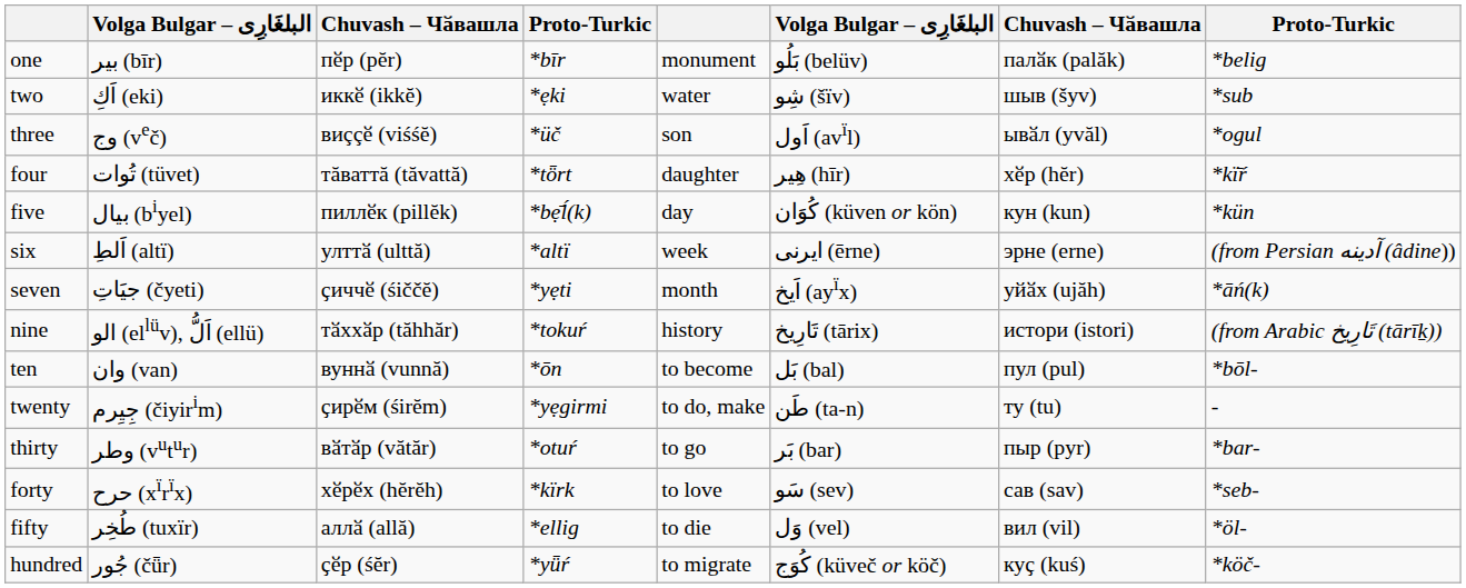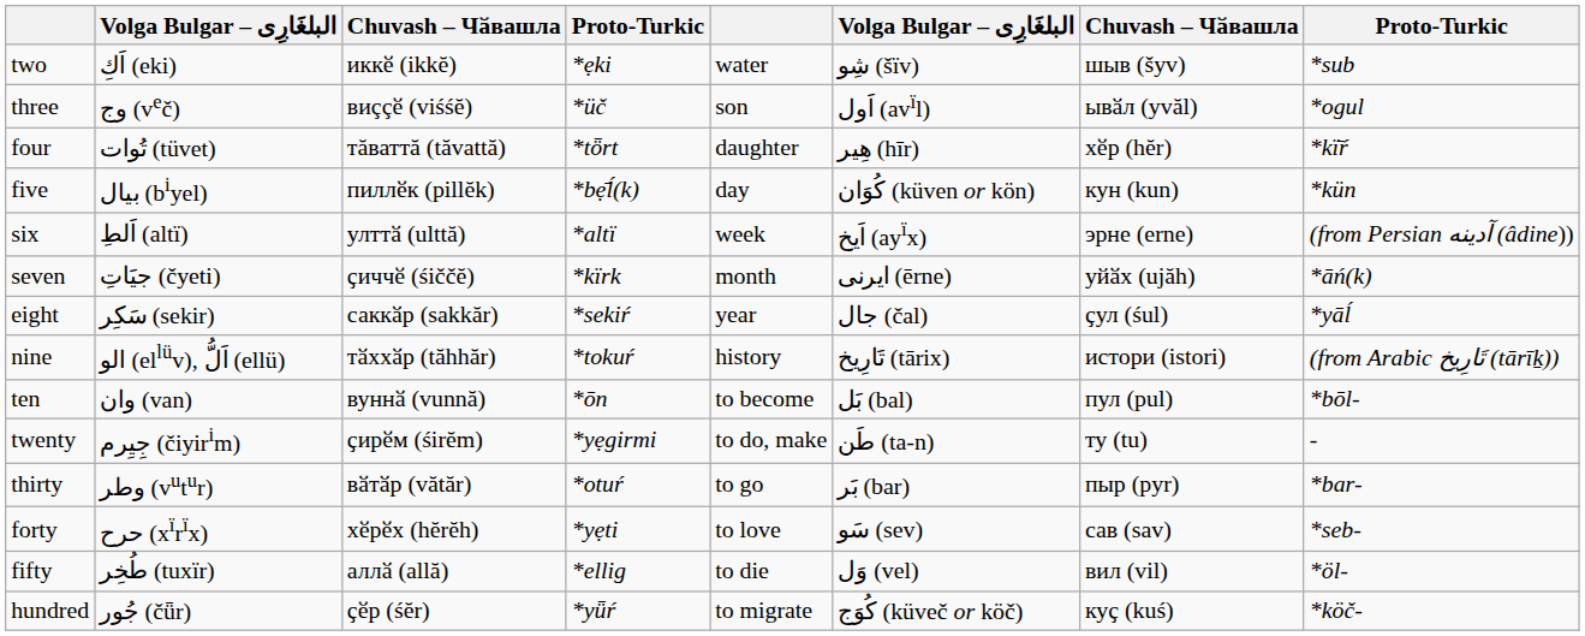- row: one | بیر (bīr) | пӗр (pĕr) | *bīr | monument | بَلُو (belüv) | палӑк (palăk) | *belig
six | column 6: ايرنى (ērne) -> اَيخ (ayïx)
seven | column 4: *yẹti -> *kïrk
seven | column 6: اَيخ (ayïx) -> ايرنى (ērne)
+ row: eight | سَكِر (sekir) | саккӑр (sakkăr) | *sekiŕ | year | جال (čal) | ҫул (śul) | *yāĺ
forty | column 4: *kïrk -> *yẹti
